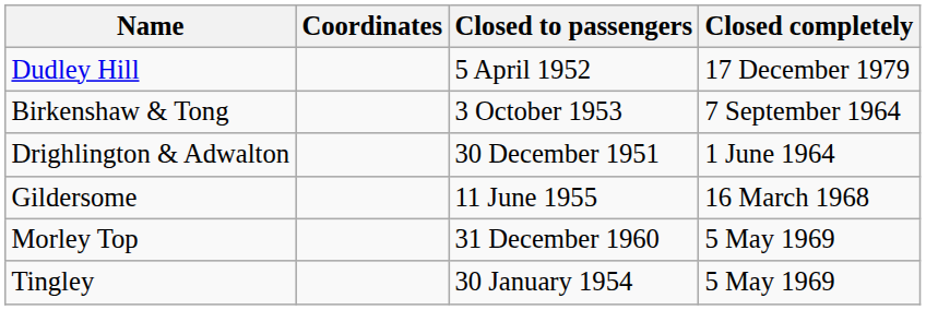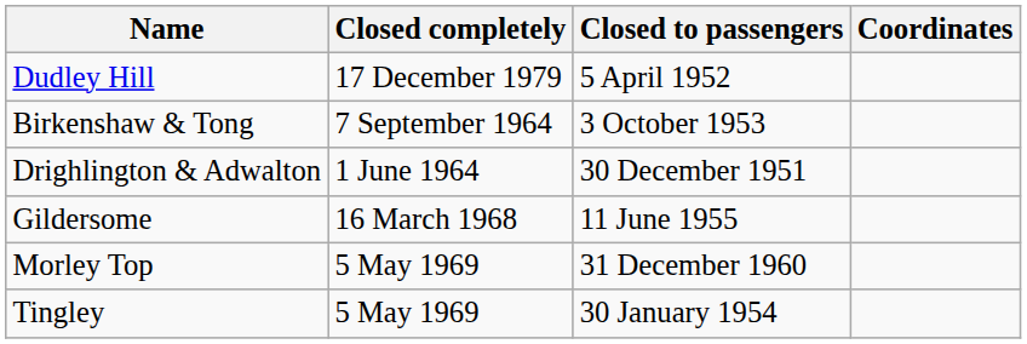columns swapped: Coordinates <-> Closed completely
